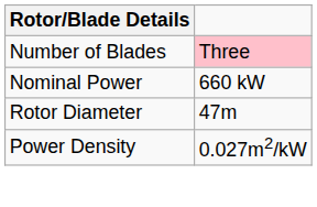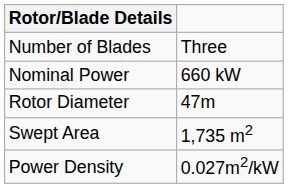Number of Blades | column 2: pink background -> no background
+ row: Swept Area | 1,735 m2
